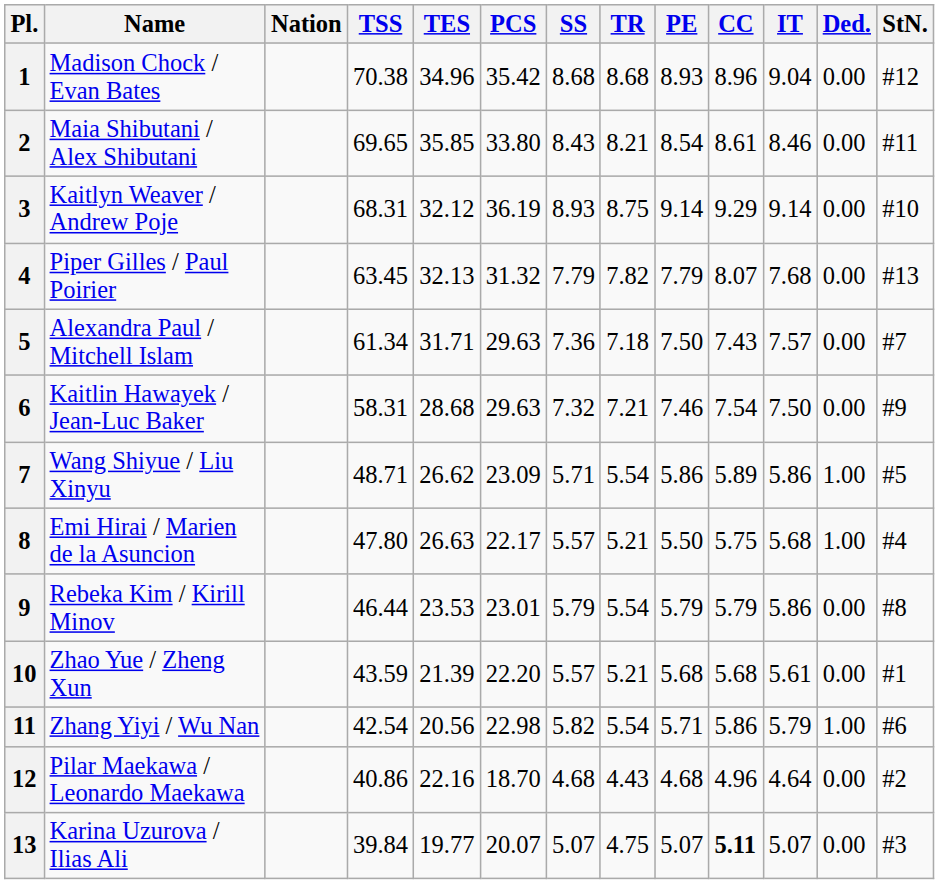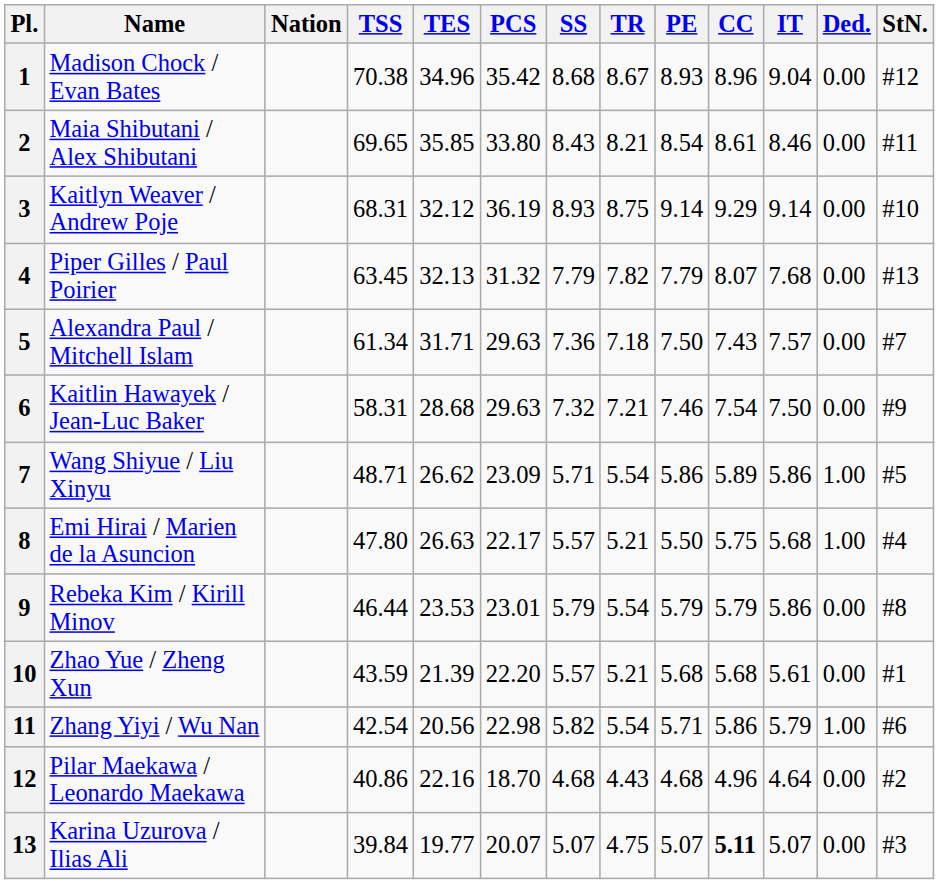1 | TR: 8.68 -> 8.67
